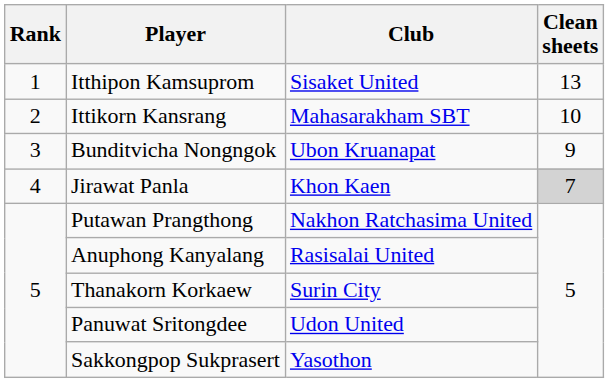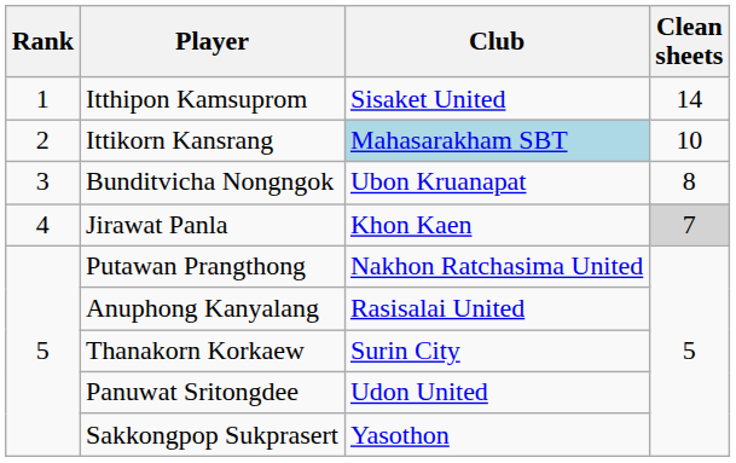Itthipon Kamsuprom | Clean sheets: 13 -> 14
Ittikorn Kansrang | Club: no background -> lightblue background
Bunditvicha Nongngok | Clean sheets: 9 -> 8
